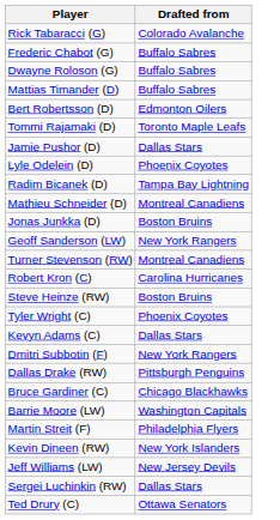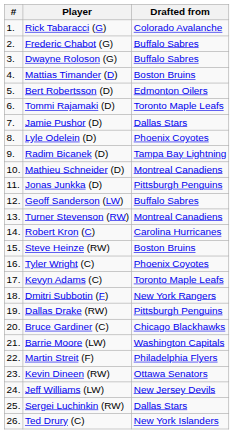+ column: # | 1. | 2. | 3. | 4. | 5. | 6. | 7. | 8. | 9. | 10. | 11. | 12. | 13. | 14. | 15. | 16. | 17. | 18. | 19. | 20. | 21. | 22. | 23. | 24. | 25. | 26.
Mattias Timander (D) | Drafted from: Buffalo Sabres -> Boston Bruins
Jonas Junkka (D) | Drafted from: Boston Bruins -> Pittsburgh Penguins
Geoff Sanderson (LW) | Drafted from: New York Rangers -> Buffalo Sabres
Kevyn Adams (C) | Drafted from: Dallas Stars -> Toronto Maple Leafs
Kevin Dineen (RW) | Drafted from: New York Islanders -> Ottawa Senators
Ted Drury (C) | Drafted from: Ottawa Senators -> New York Islanders
